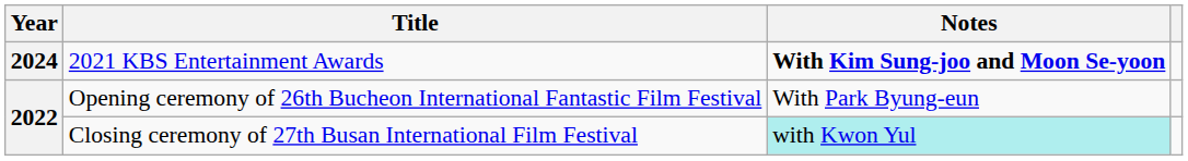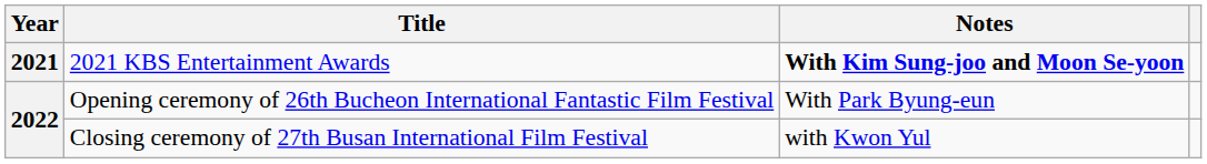2021 KBS Entertainment Awards | Year: 2024 -> 2021
Closing ceremony of 27th Busan International Film Festival | Notes: paleturquoise background -> no background
